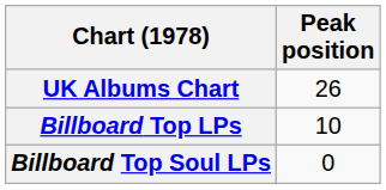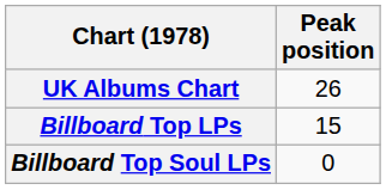Billboard Top LPs | Peak position: 10 -> 15
